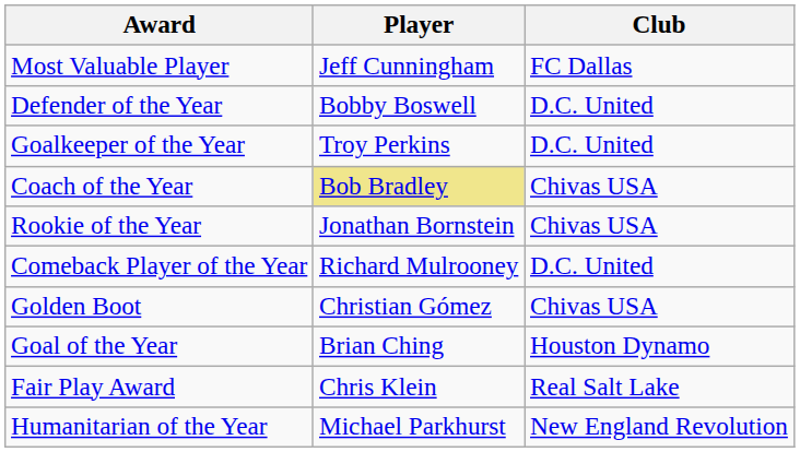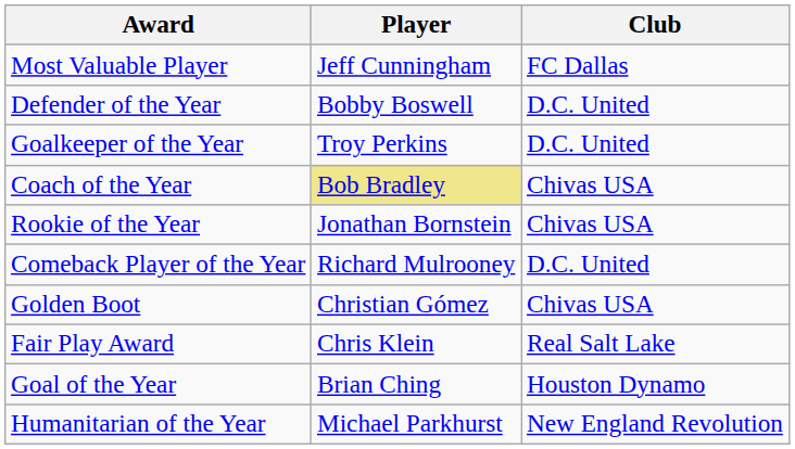rows swapped: Goal of the Year <-> Fair Play Award
